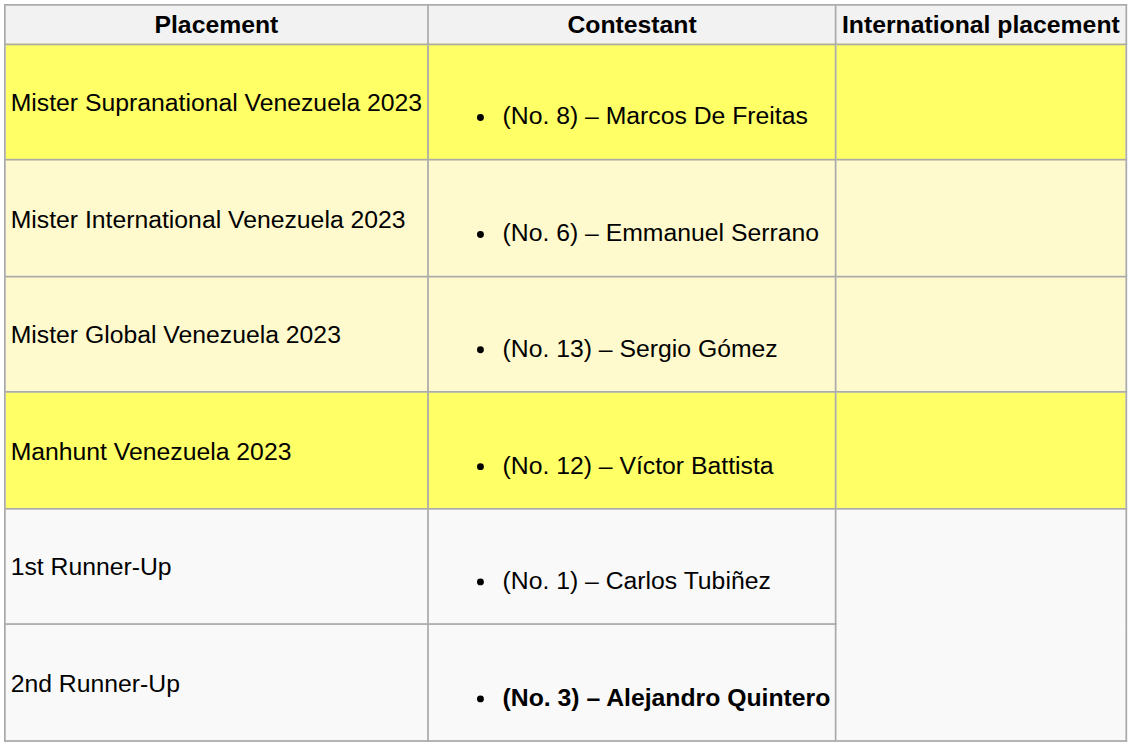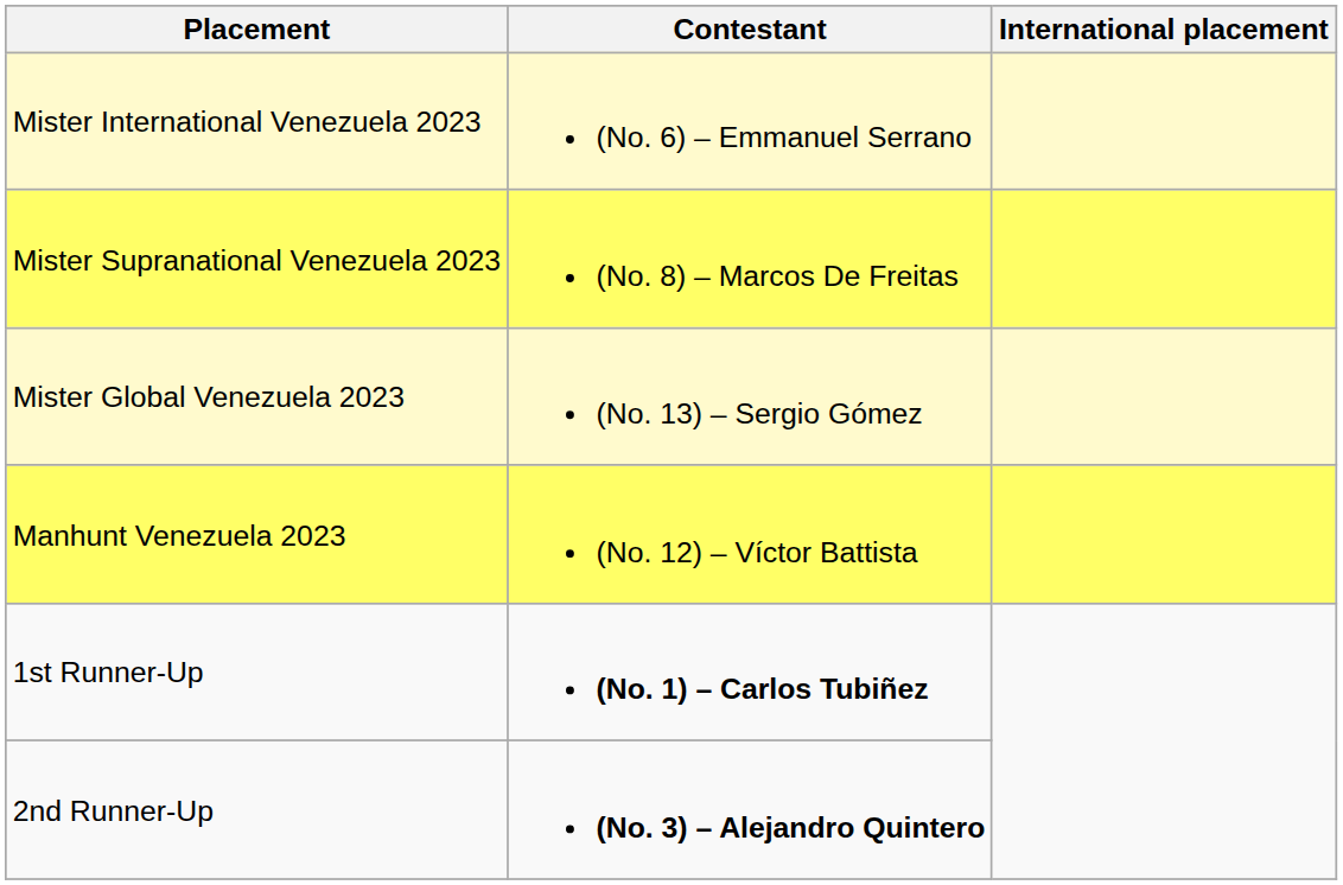rows swapped: Mister Supranational Venezuela 2023 <-> Mister International Venezuela 2023
1st Runner-Up | Contestant: normal -> bold
